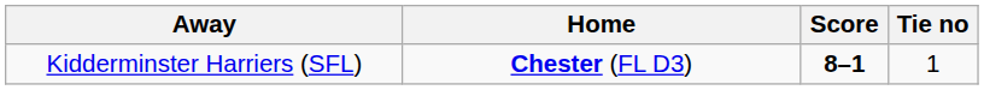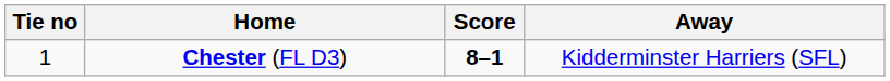columns swapped: Tie no <-> Away
